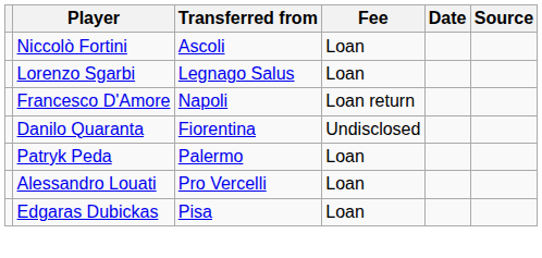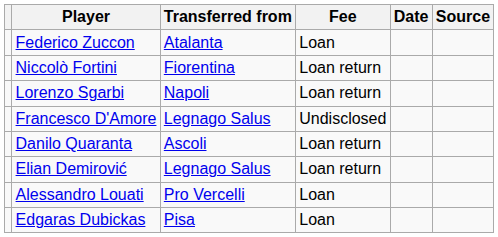+ row: Federico Zuccon | Atalanta | Loan
Niccolò Fortini | Transferred from: Ascoli -> Fiorentina
Niccolò Fortini | Fee: Loan -> Loan return
Lorenzo Sgarbi | Transferred from: Legnago Salus -> Napoli
Lorenzo Sgarbi | Fee: Loan -> Loan return
Francesco D'Amore | Transferred from: Napoli -> Legnago Salus
Francesco D'Amore | Fee: Loan return -> Undisclosed
Danilo Quaranta | Transferred from: Fiorentina -> Ascoli
Danilo Quaranta | Fee: Undisclosed -> Loan return
+ row: Elian Demirović | Legnago Salus | Loan return
- row: Patryk Peda | Palermo | Loan
